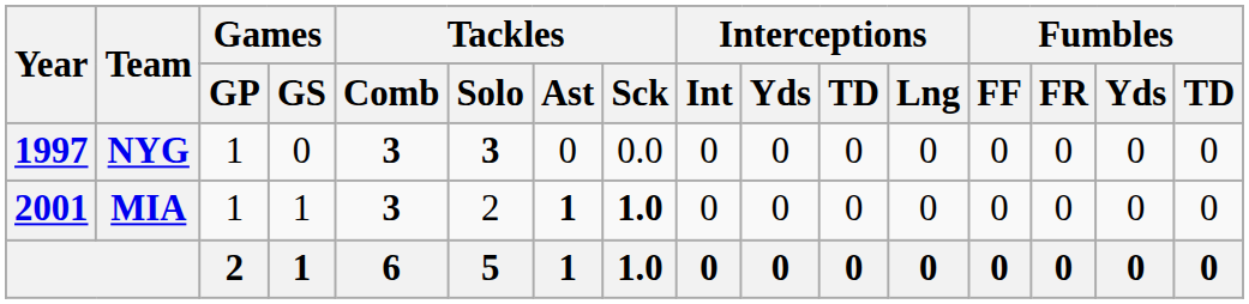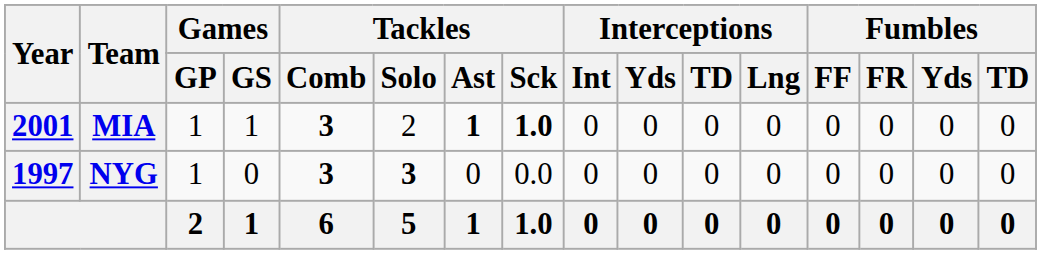rows swapped: NYG <-> MIA
